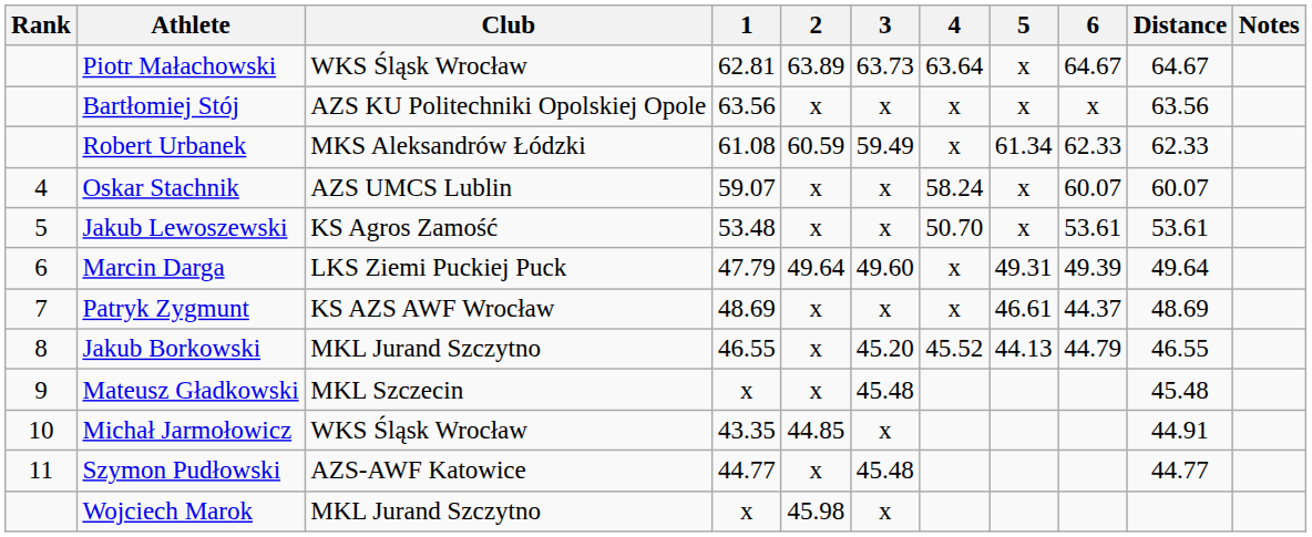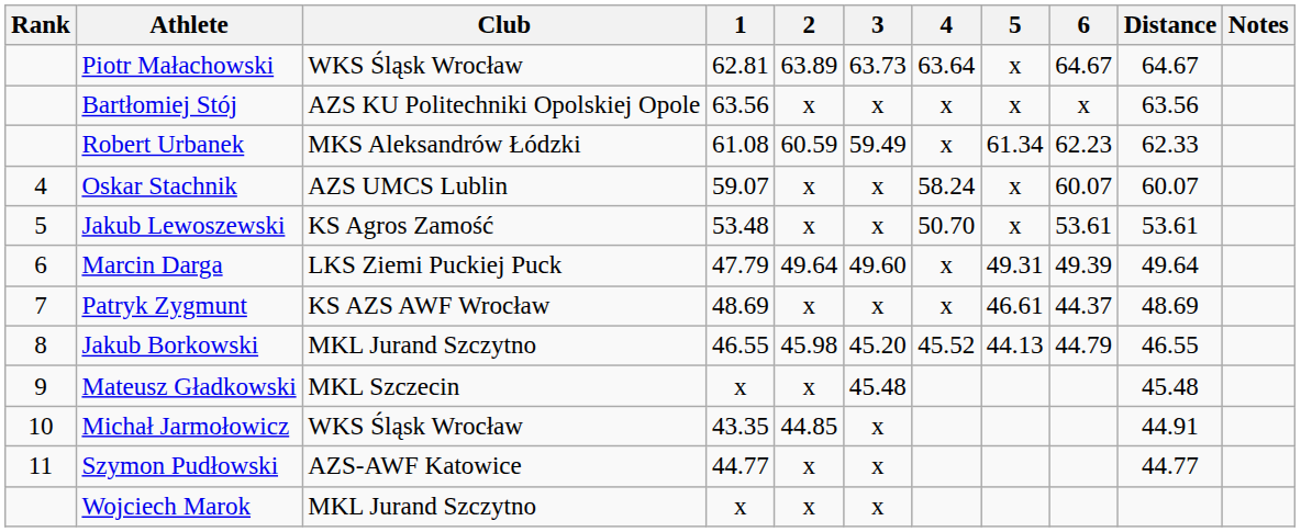Robert Urbanek | 6: 62.33 -> 62.23
Jakub Borkowski | 2: x -> 45.98
Szymon Pudłowski | 3: 45.48 -> x
Wojciech Marok | 2: 45.98 -> x
